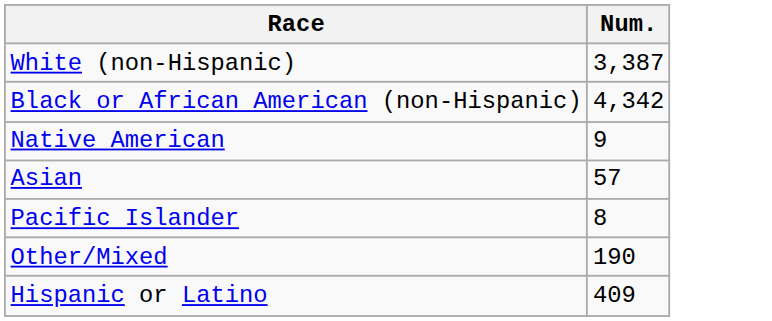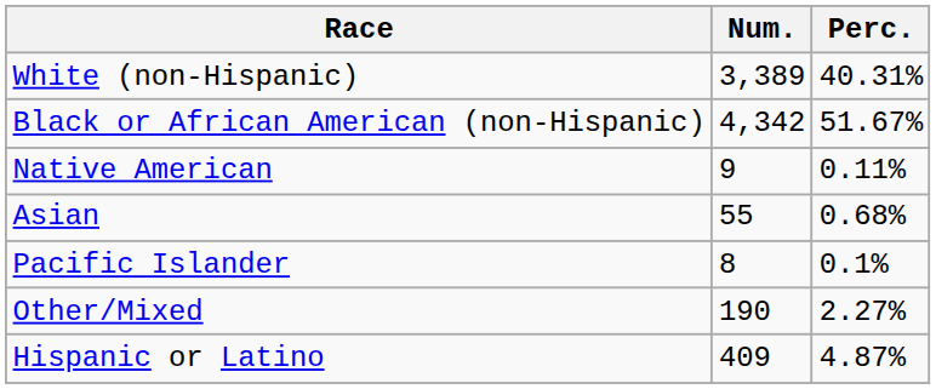+ column: Perc. | 40.31% | 51.67% | 0.11% | 0.68% | 0.1% | 2.27% | 4.87%
White (non-Hispanic) | Num.: 3,387 -> 3,389
Asian | Num.: 57 -> 55
